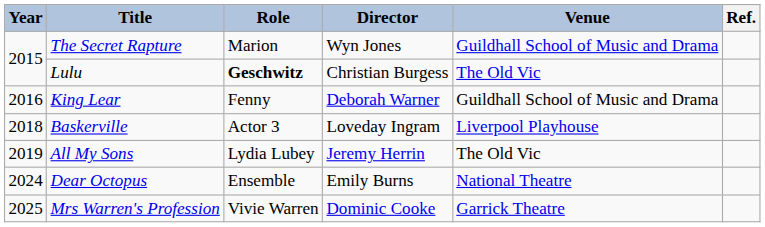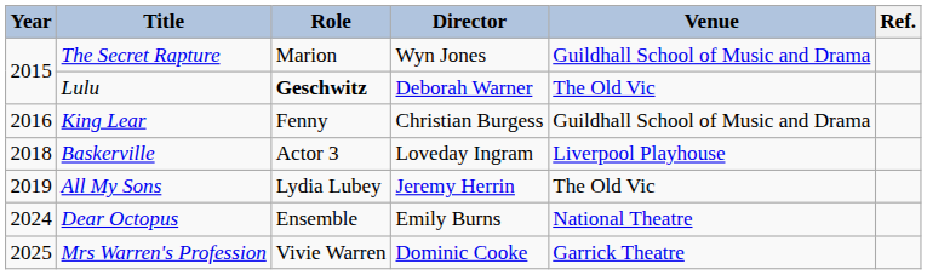Lulu | Director: Christian Burgess -> Deborah Warner
King Lear | Director: Deborah Warner -> Christian Burgess
